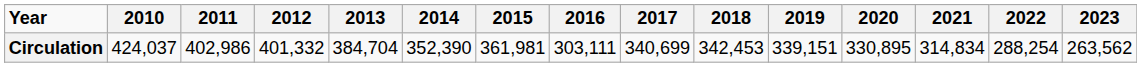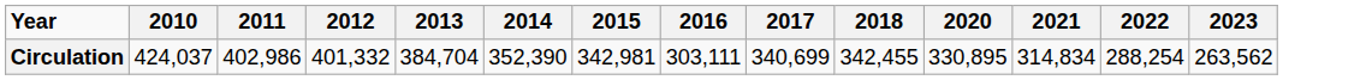- column: 2019 | 339,151
Circulation | 2015: 361,981 -> 342,981
Circulation | 2018: 342,453 -> 342,455
